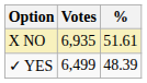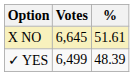X NO | Votes: 6,935 -> 6,645
